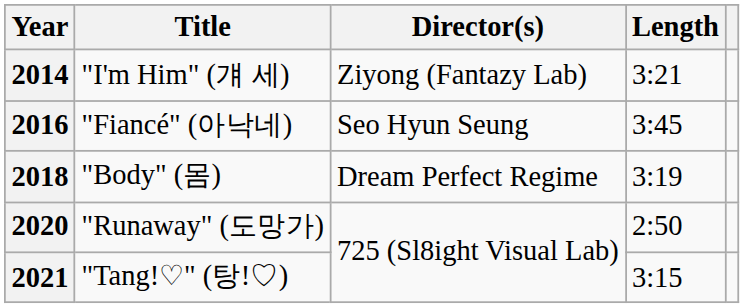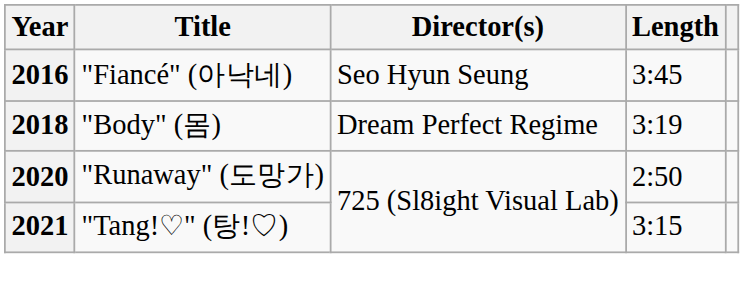- row: 2014 | "I'm Him" (걔 세) | Ziyong (Fantazy Lab) | 3:21
